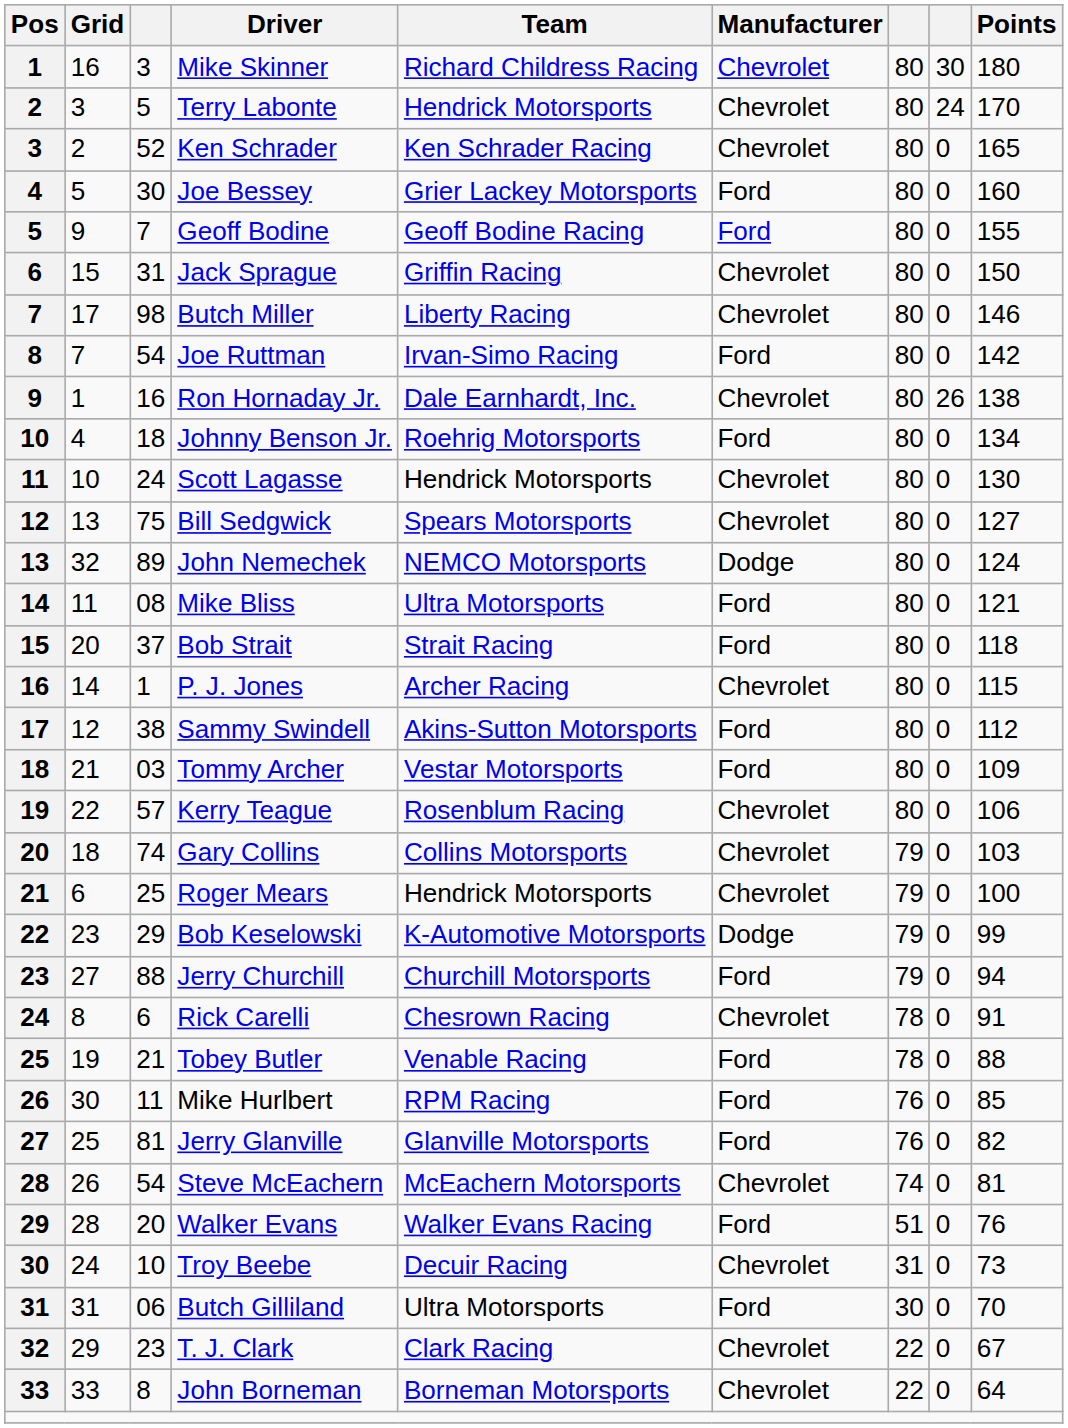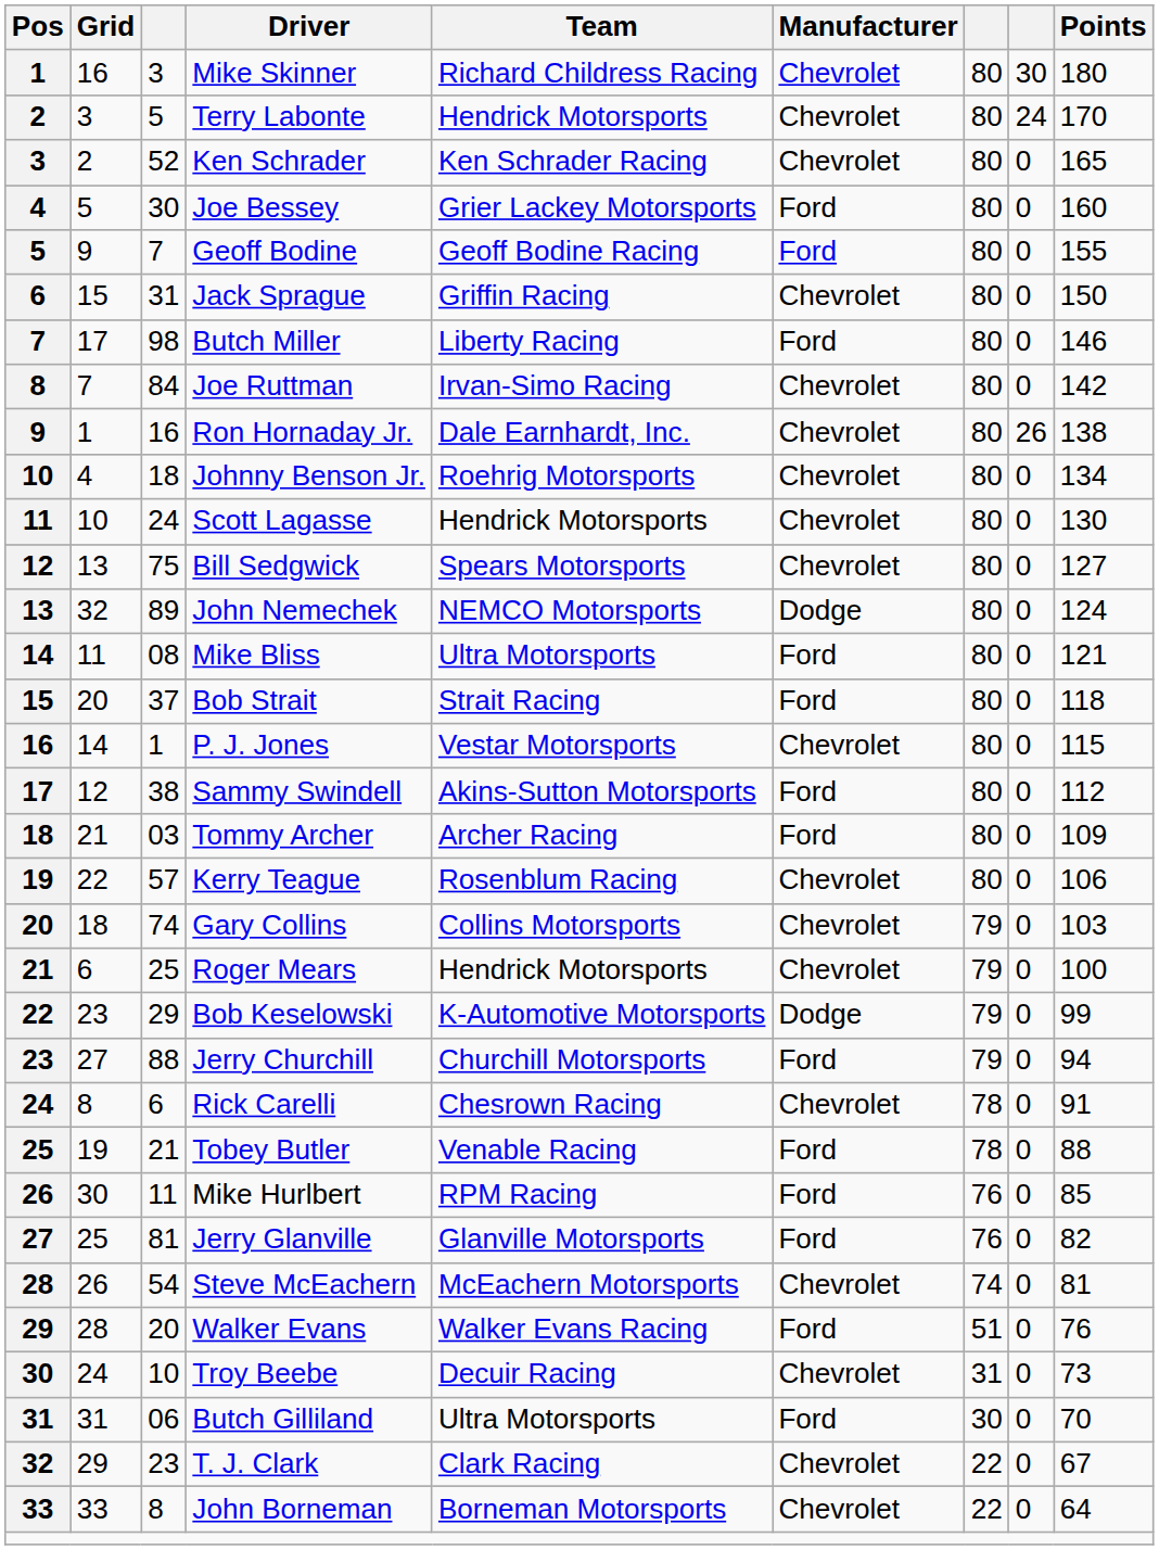Butch Miller | Manufacturer: Chevrolet -> Ford
Joe Ruttman | column 3: 54 -> 84
Joe Ruttman | Manufacturer: Ford -> Chevrolet
Johnny Benson Jr. | Manufacturer: Ford -> Chevrolet
P. J. Jones | Team: Archer Racing -> Vestar Motorsports
Tommy Archer | Team: Vestar Motorsports -> Archer Racing
